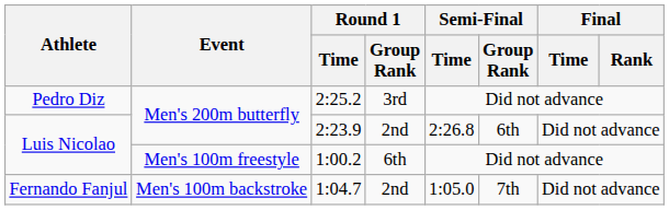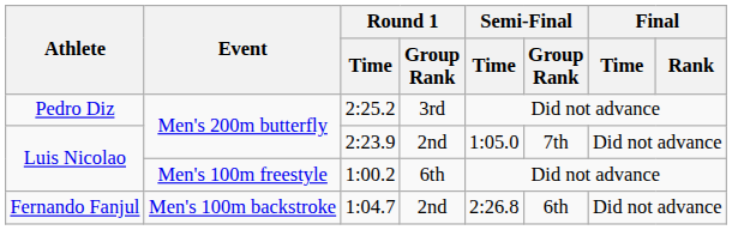2:23.9 | Semi-Final / Time: 2:26.8 -> 1:05.0
2:23.9 | Semi-Final / Group Rank: 6th -> 7th
1:04.7 | Semi-Final / Time: 1:05.0 -> 2:26.8
1:04.7 | Semi-Final / Group Rank: 7th -> 6th
